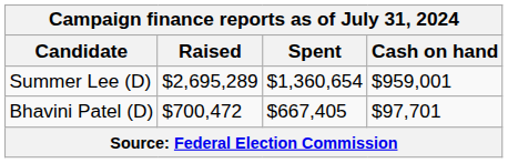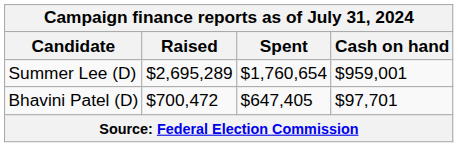Summer Lee (D) | Spent: $1,360,654 -> $1,760,654
Bhavini Patel (D) | Spent: $667,405 -> $647,405
